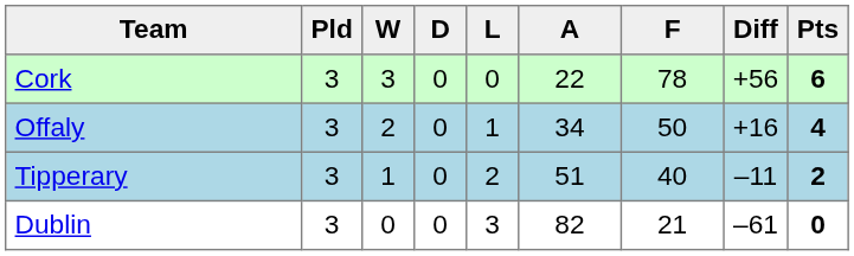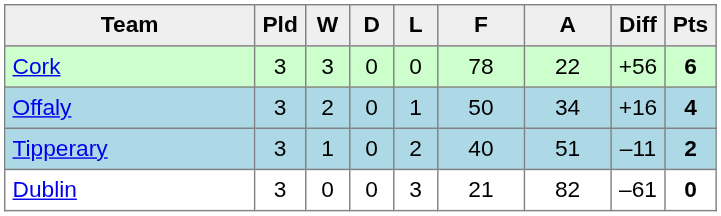columns swapped: F <-> A
